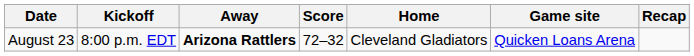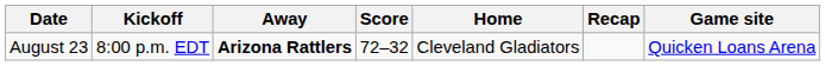columns swapped: Game site <-> Recap
